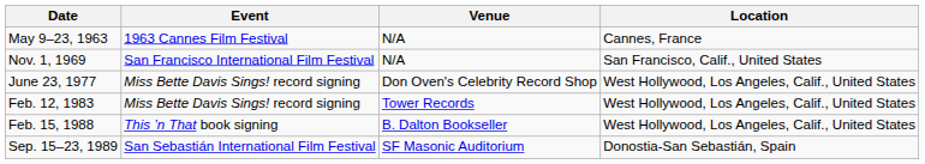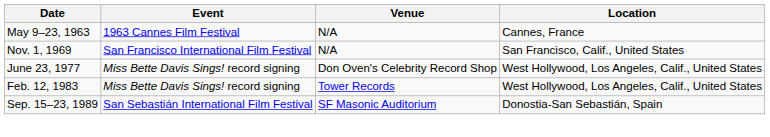- row: Feb. 15, 1988 | This ’n That book signing | B. Dalton Bookseller | West Hollywood, Los Angeles, Calif., United States
